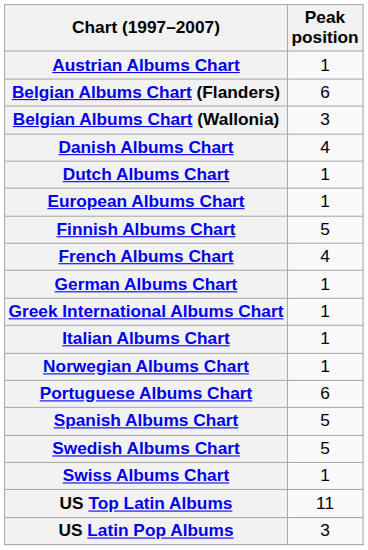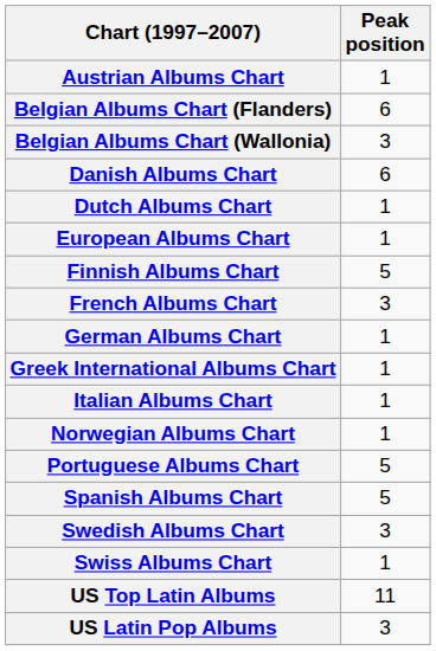Danish Albums Chart | Peak position: 4 -> 6
French Albums Chart | Peak position: 4 -> 3
Portuguese Albums Chart | Peak position: 6 -> 5
Swedish Albums Chart | Peak position: 5 -> 3
